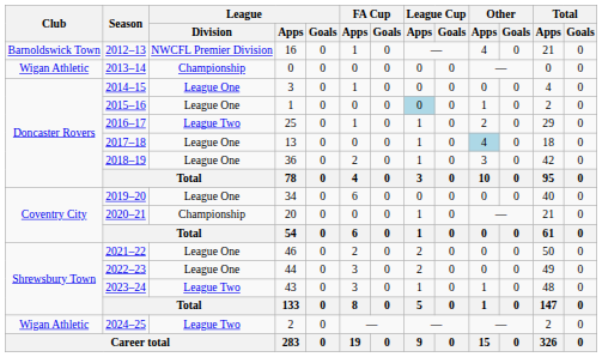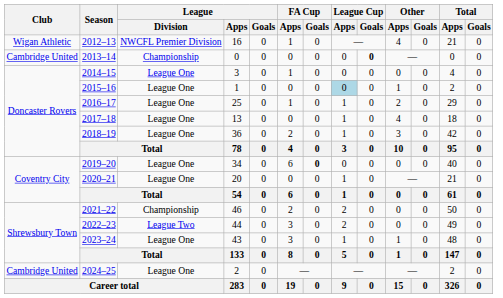2012–13 | Club: Barnoldswick Town -> Wigan Athletic
2013–14 | Club: Wigan Athletic -> Cambridge United
2013–14 | League Cup / Goals: normal -> bold
2016–17 | League / Division: League Two -> League One
2017–18 | Other / Apps: lightblue background -> no background
2019–20 | FA Cup / Goals: normal -> bold
2020–21 | League / Division: Championship -> League One
2021–22 | League / Division: League One -> Championship
2022–23 | League / Division: League One -> League Two
2023–24 | League / Division: League Two -> League One
2024–25 | Club: Wigan Athletic -> Cambridge United
2024–25 | League / Division: League Two -> League One
